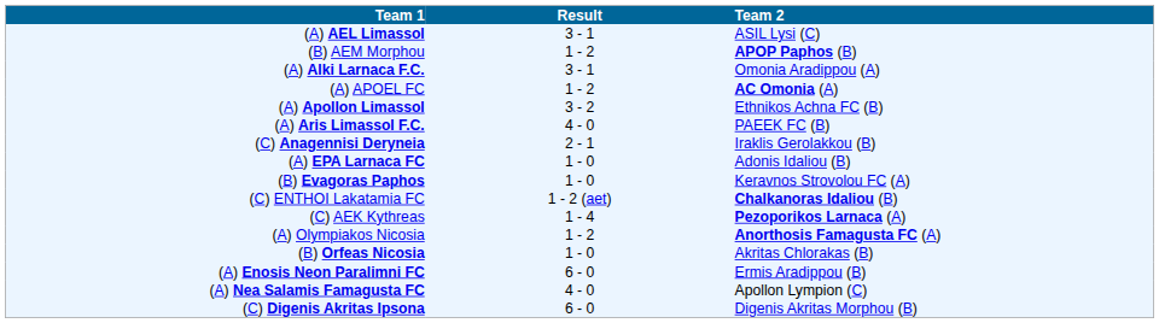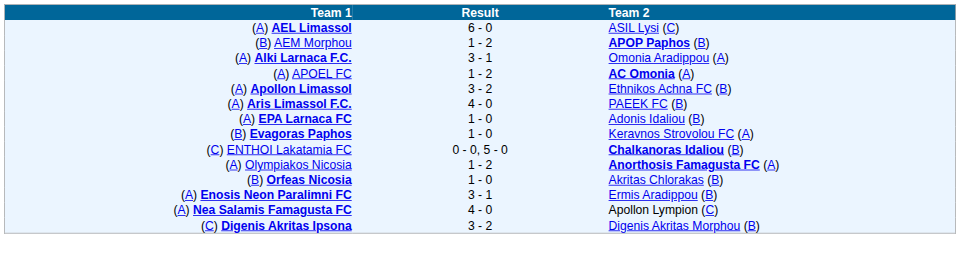(A) AEL Limassol | Result: 3 - 1 -> 6 - 0
- row: (C) Anagennisi Deryneia | 2 - 1 | Iraklis Gerolakkou (B)
(C) ENTHOI Lakatamia FC | Result: 1 - 2 (aet) -> 0 - 0, 5 - 0
- row: (C) AEK Kythreas | 1 - 4 | Pezoporikos Larnaca (A)
(A) Enosis Neon Paralimni FC | Result: 6 - 0 -> 3 - 1
(C) Digenis Akritas Ipsona | Result: 6 - 0 -> 3 - 2
